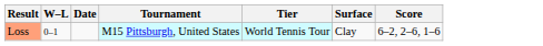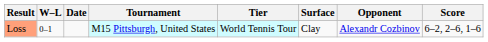+ column: Opponent | Alexandr Cozbinov
